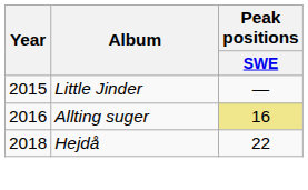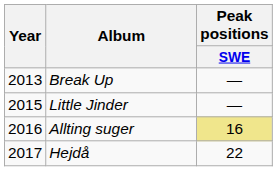+ row: 2013 | Break Up | —
Hejdå | Year: 2018 -> 2017
